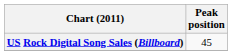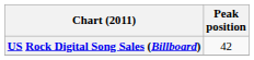US Rock Digital Song Sales (Billboard) | Peak position: 45 -> 42
